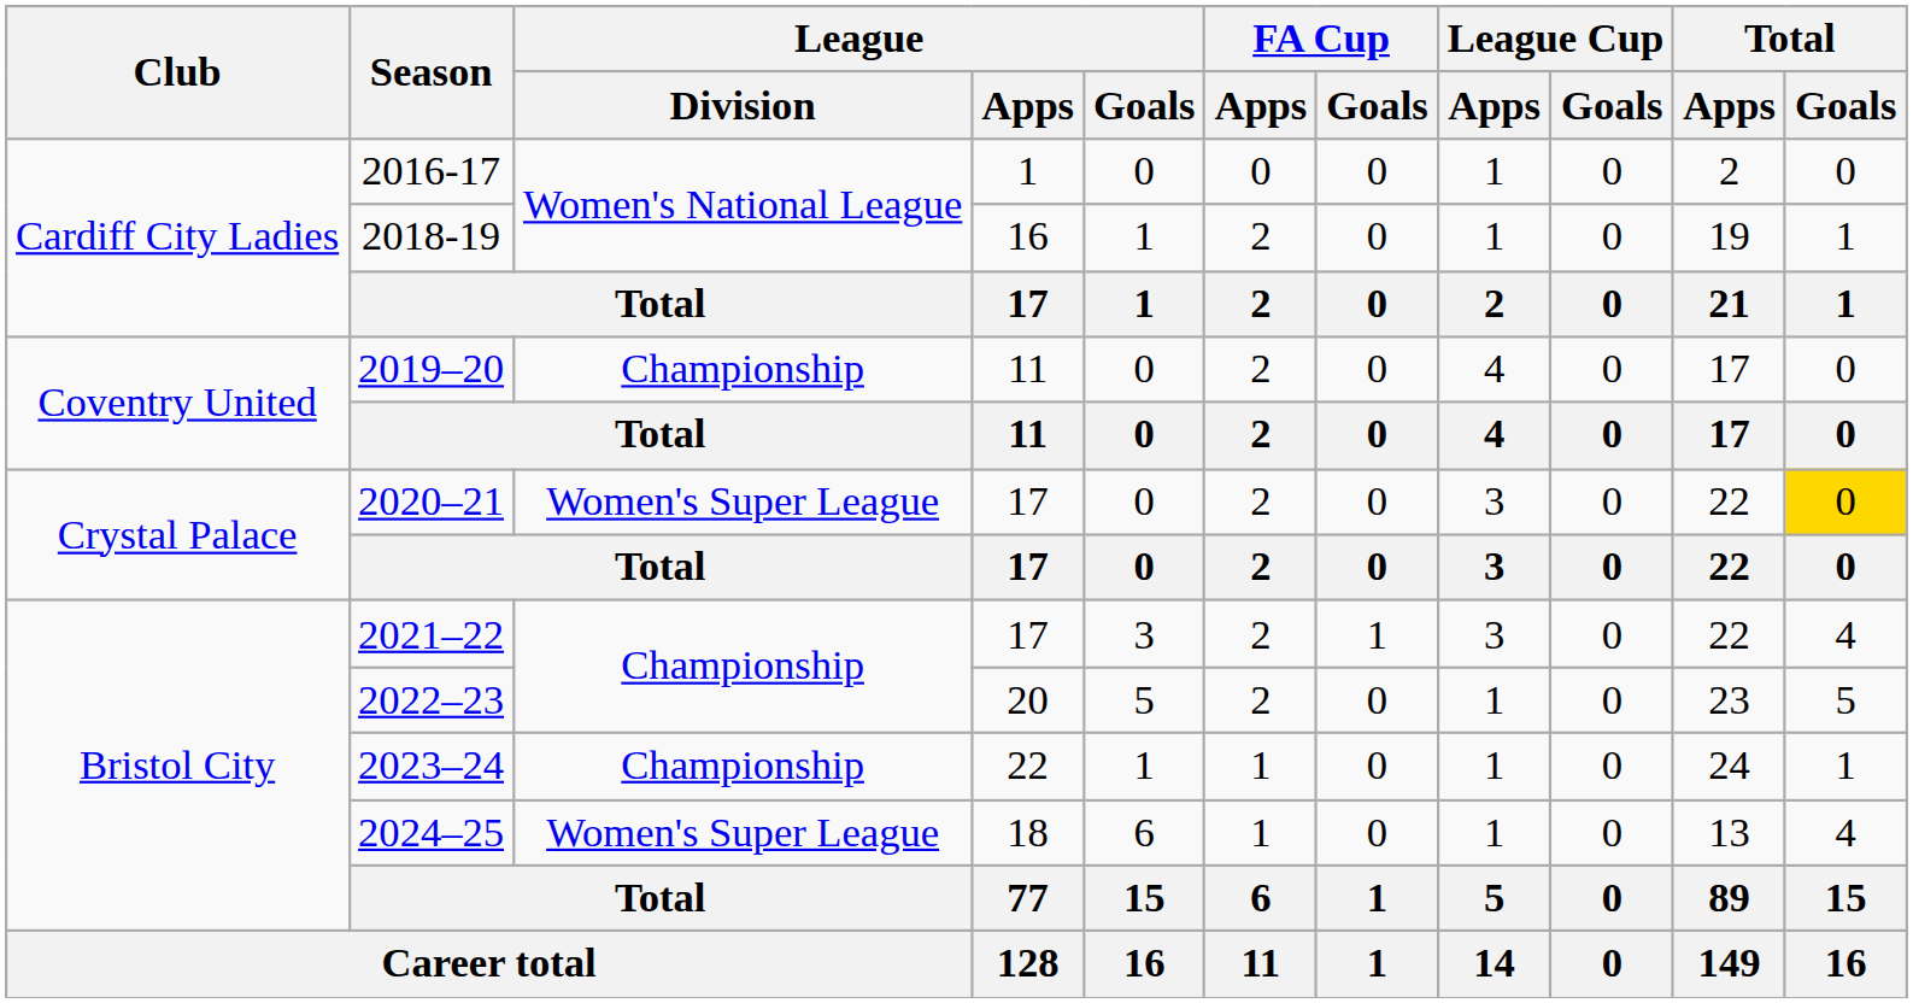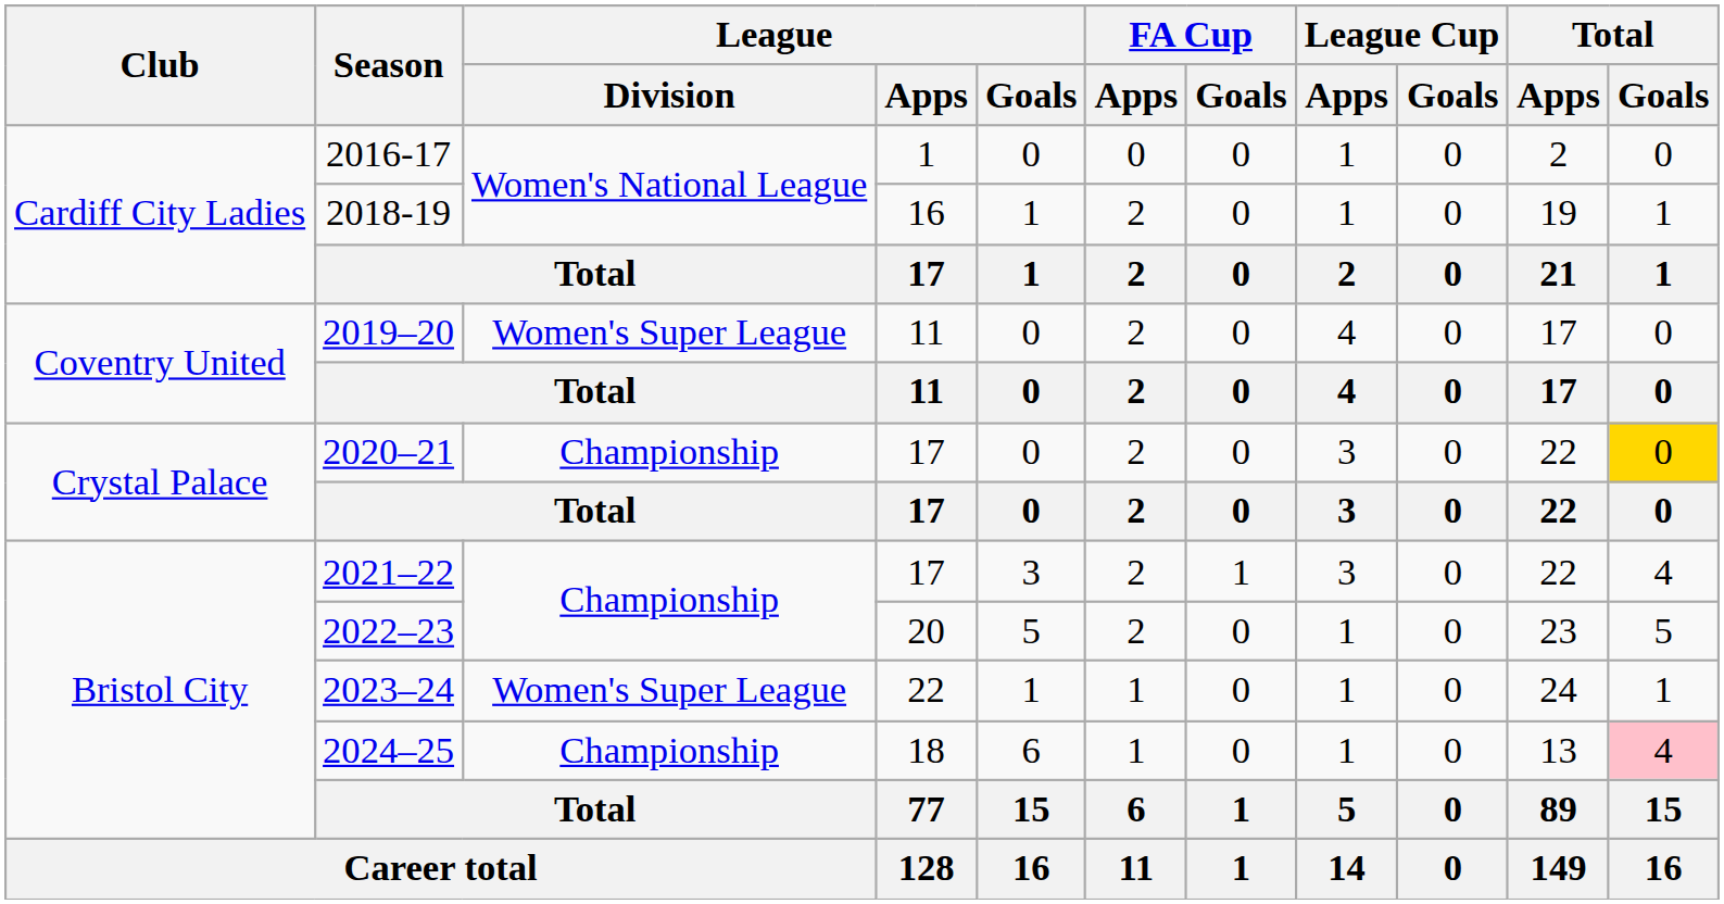2019–20 | League / Division: Championship -> Women's Super League
2020–21 | League / Division: Women's Super League -> Championship
2023–24 | League / Division: Championship -> Women's Super League
2024–25 | League / Division: Women's Super League -> Championship
2024–25 | Total / Goals: no background -> pink background
